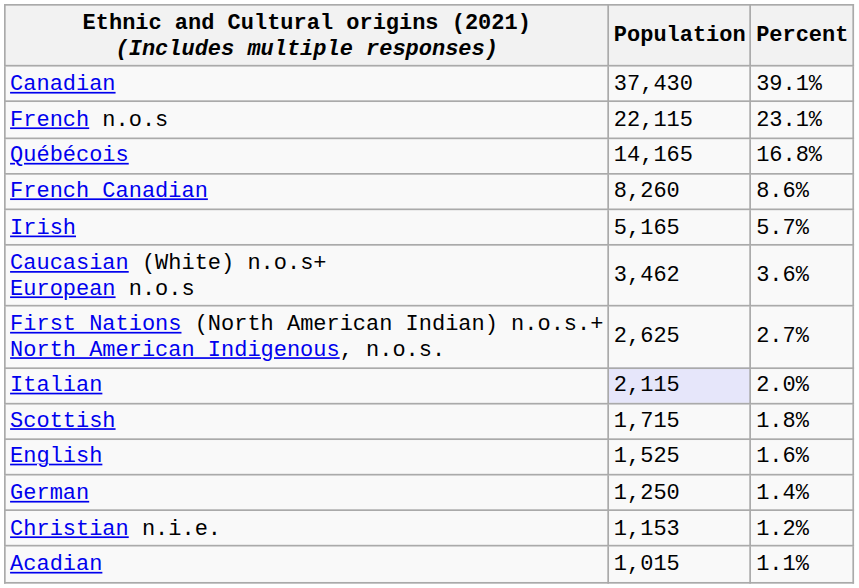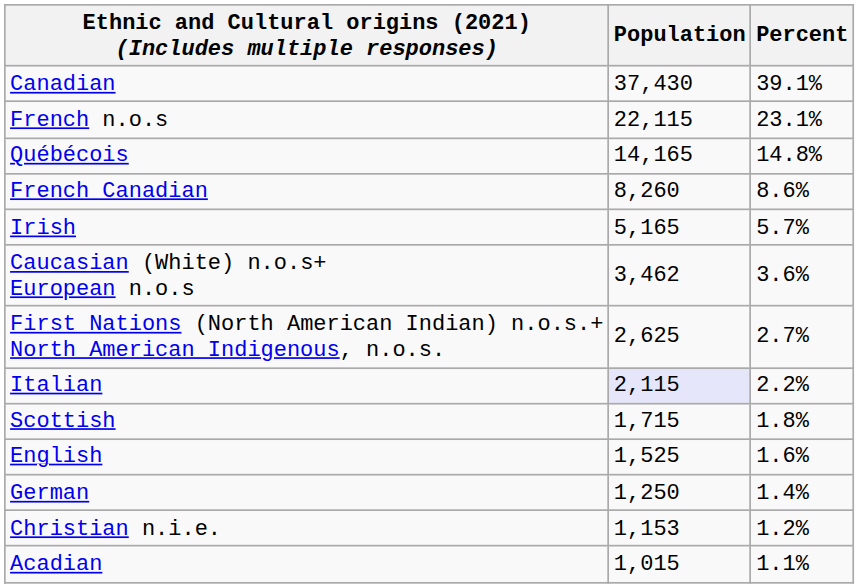Québécois | Percent: 16.8% -> 14.8%
Italian | Percent: 2.0% -> 2.2%
